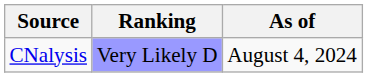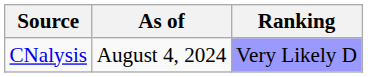columns swapped: Ranking <-> As of
